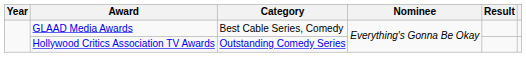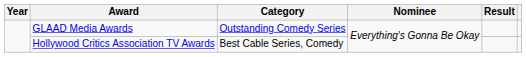GLAAD Media Awards | Category: Best Cable Series, Comedy -> Outstanding Comedy Series
Hollywood Critics Association TV Awards | Category: Outstanding Comedy Series -> Best Cable Series, Comedy
